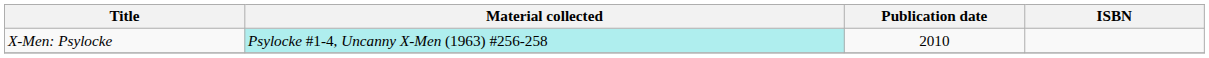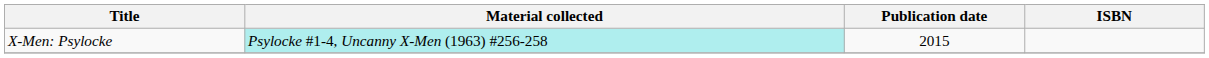X-Men: Psylocke | Publication date: 2010 -> 2015
